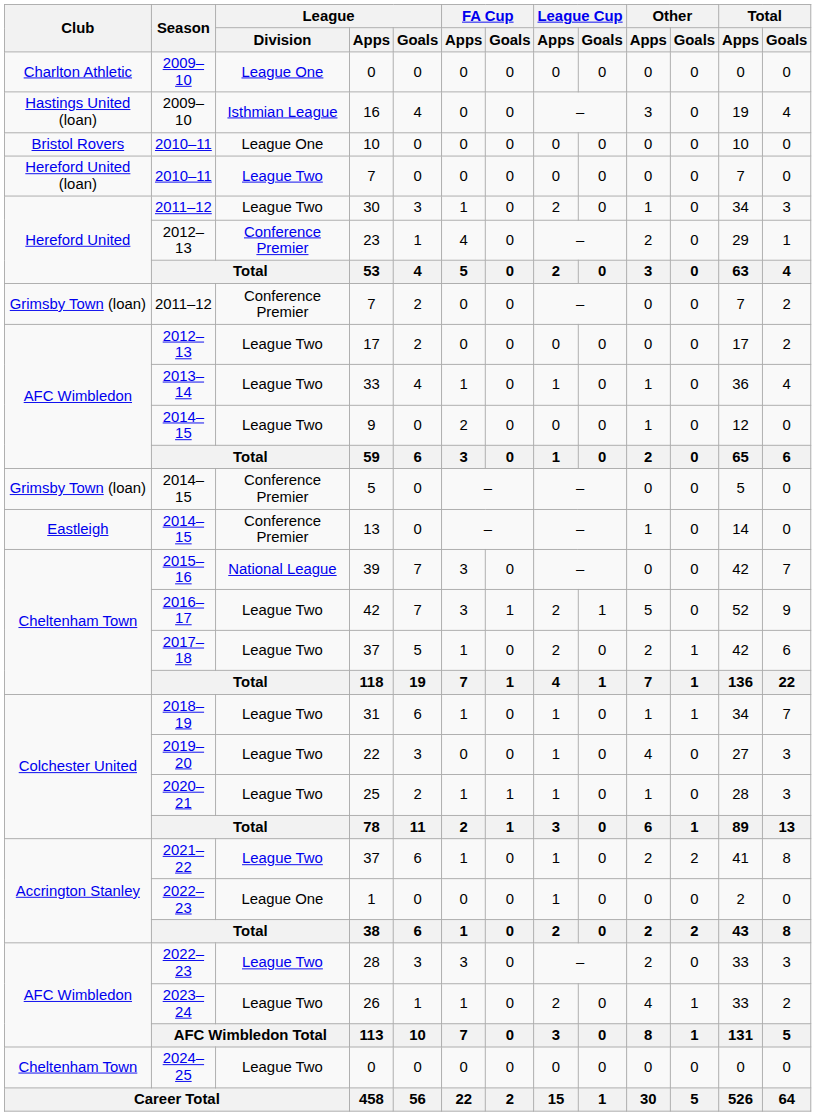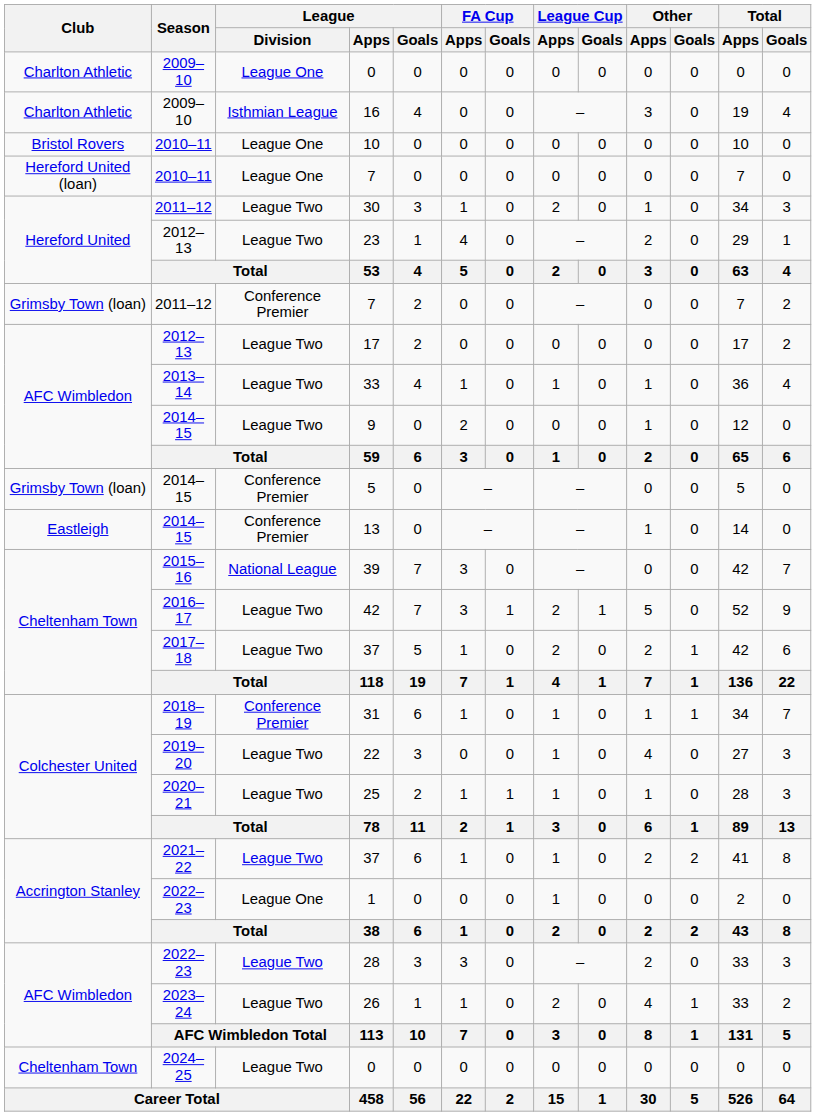16 | Club: Hastings United (loan) -> Charlton Athletic
2010–11 / 7 | League / Division: League Two -> League One
23 | League / Division: Conference Premier -> League Two
31 | League / Division: League Two -> Conference Premier
